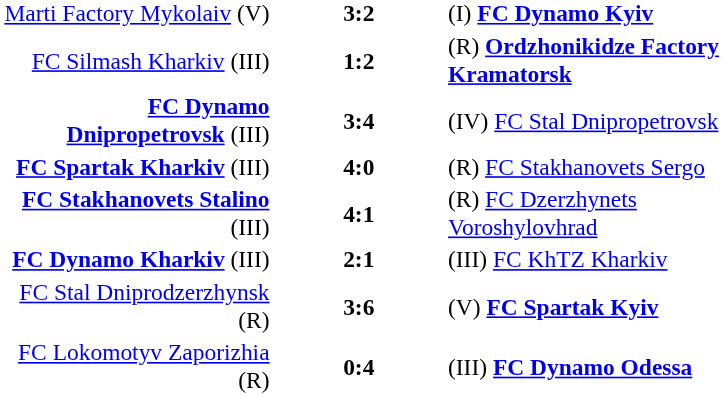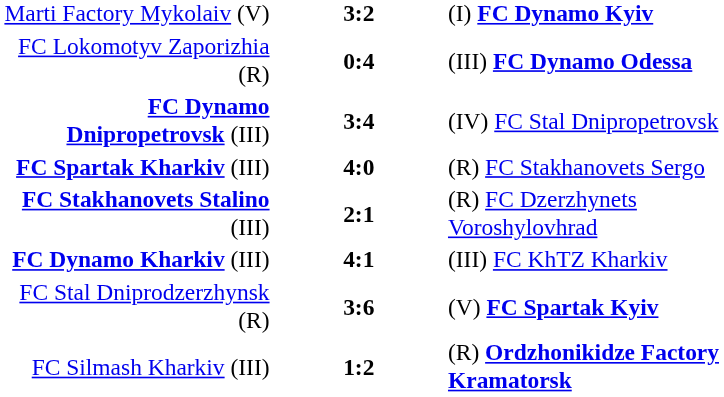rows swapped: FC Lokomotyv Zaporizhia (R) <-> FC Silmash Kharkiv (III)
FC Stakhanovets Stalino (III) | column 2: 4:1 -> 2:1
FC Dynamo Kharkiv (III) | column 2: 2:1 -> 4:1
